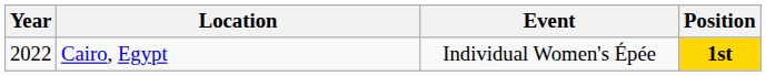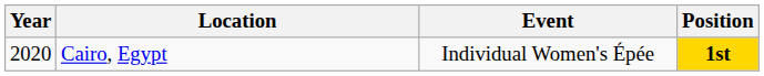Cairo, Egypt | Year: 2022 -> 2020
